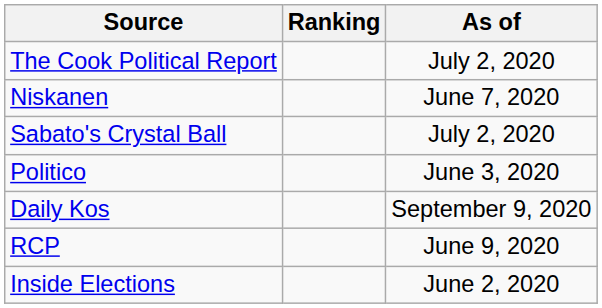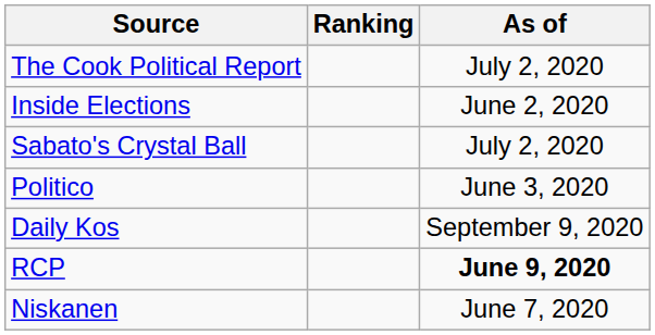rows swapped: Inside Elections <-> Niskanen
RCP | As of: normal -> bold
